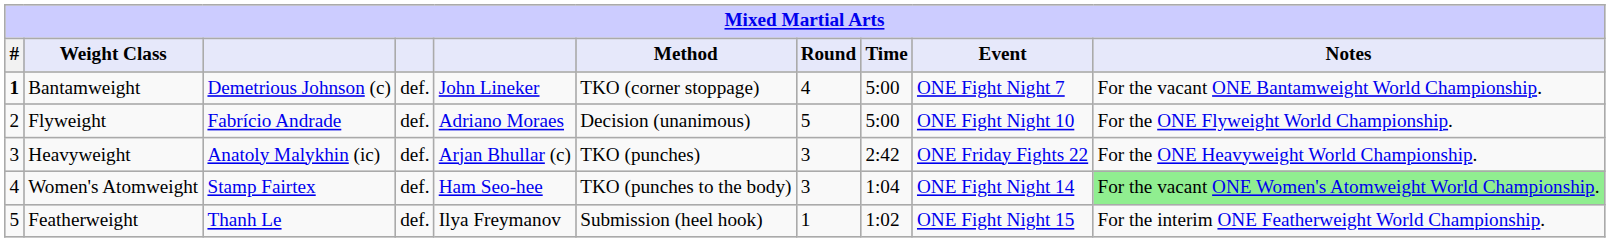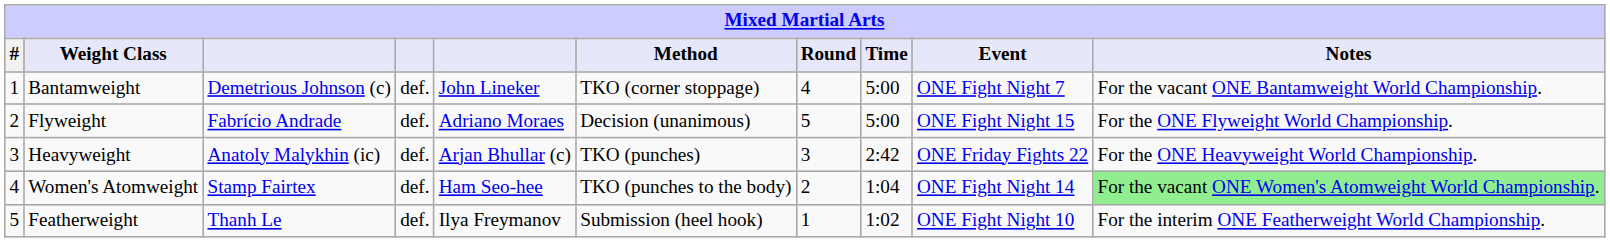Bantamweight | #: bold -> normal
Flyweight | Event: ONE Fight Night 10 -> ONE Fight Night 15
Women's Atomweight | Round: 3 -> 2
Featherweight | Event: ONE Fight Night 15 -> ONE Fight Night 10
